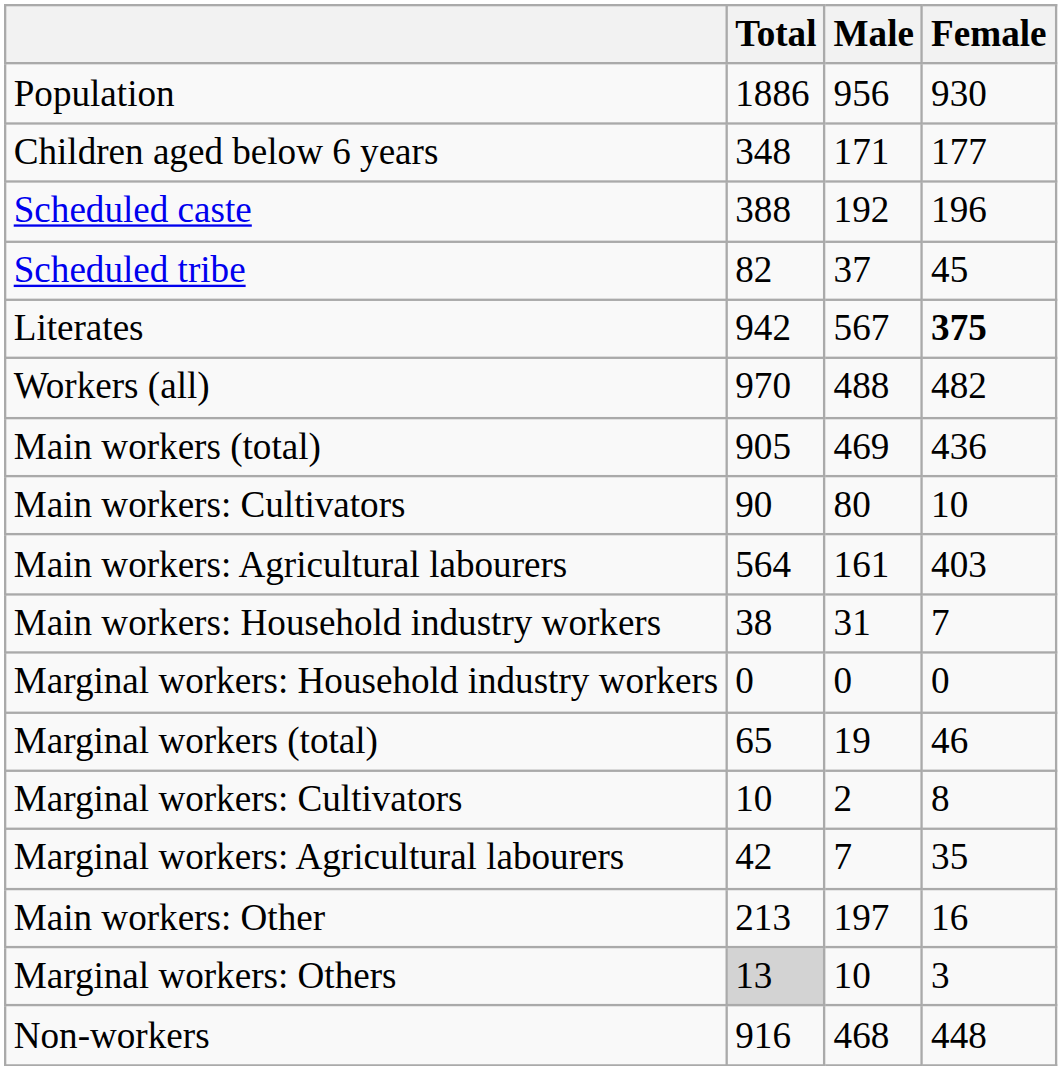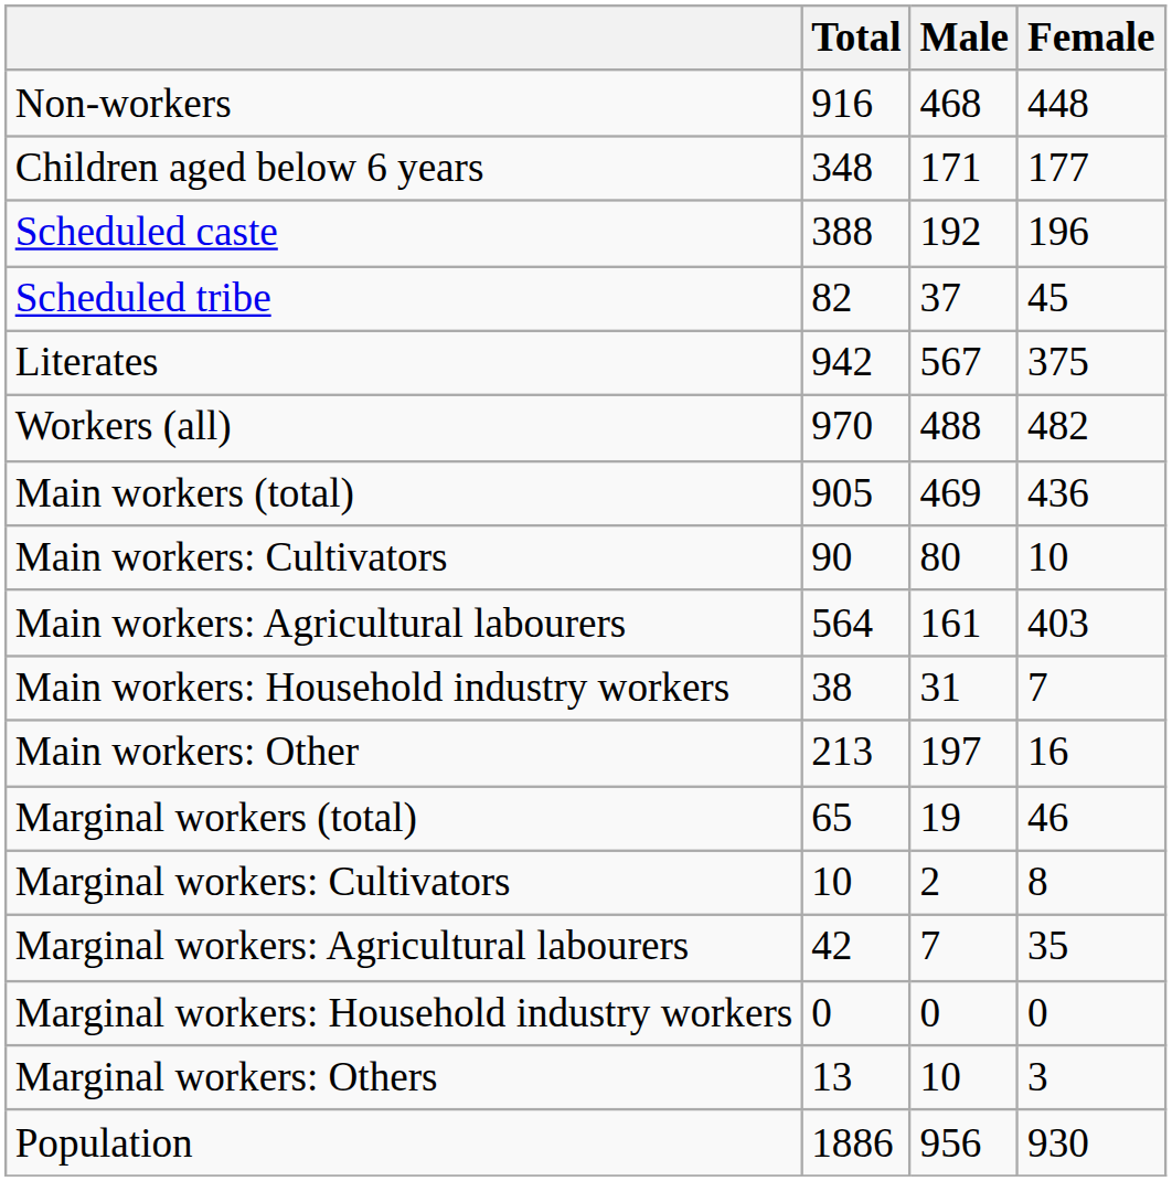rows swapped: Population <-> Non-workers
Literates | Female: bold -> normal
rows swapped: Main workers: Other <-> Marginal workers: Household industry workers
Marginal workers: Others | Total: lightgrey background -> no background
